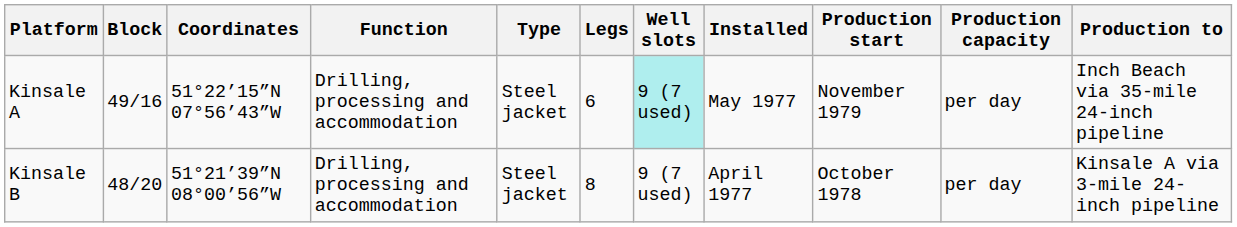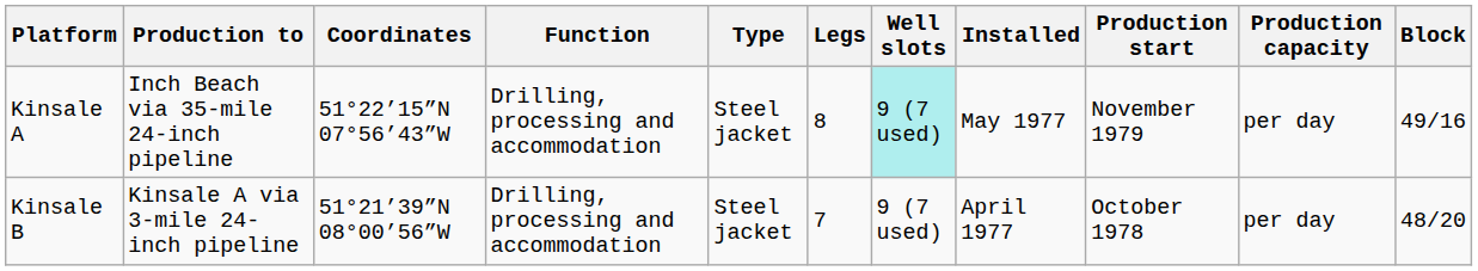columns swapped: Block <-> Production to
Kinsale A | Legs: 6 -> 8
Kinsale B | Legs: 8 -> 7
